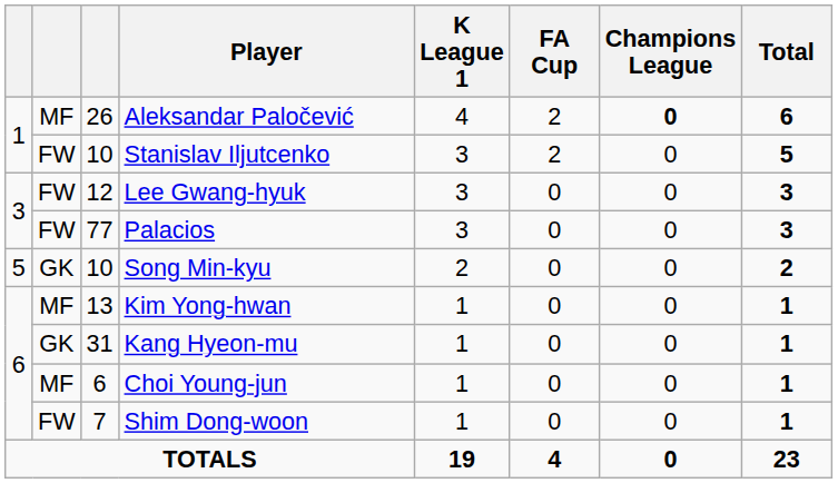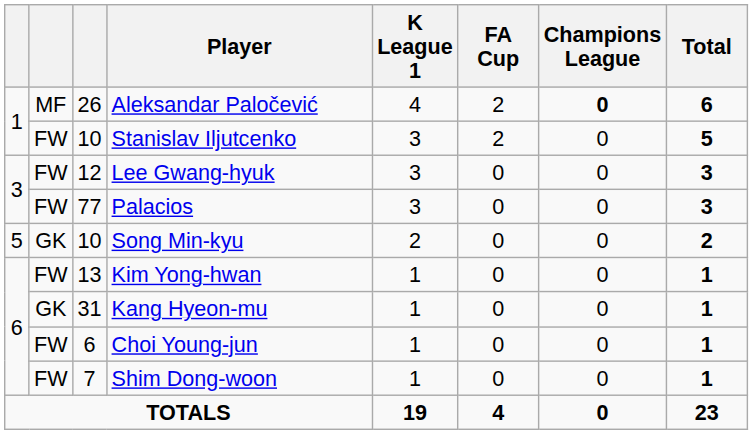Kim Yong-hwan | column 2: MF -> FW
Choi Young-jun | column 2: MF -> FW
